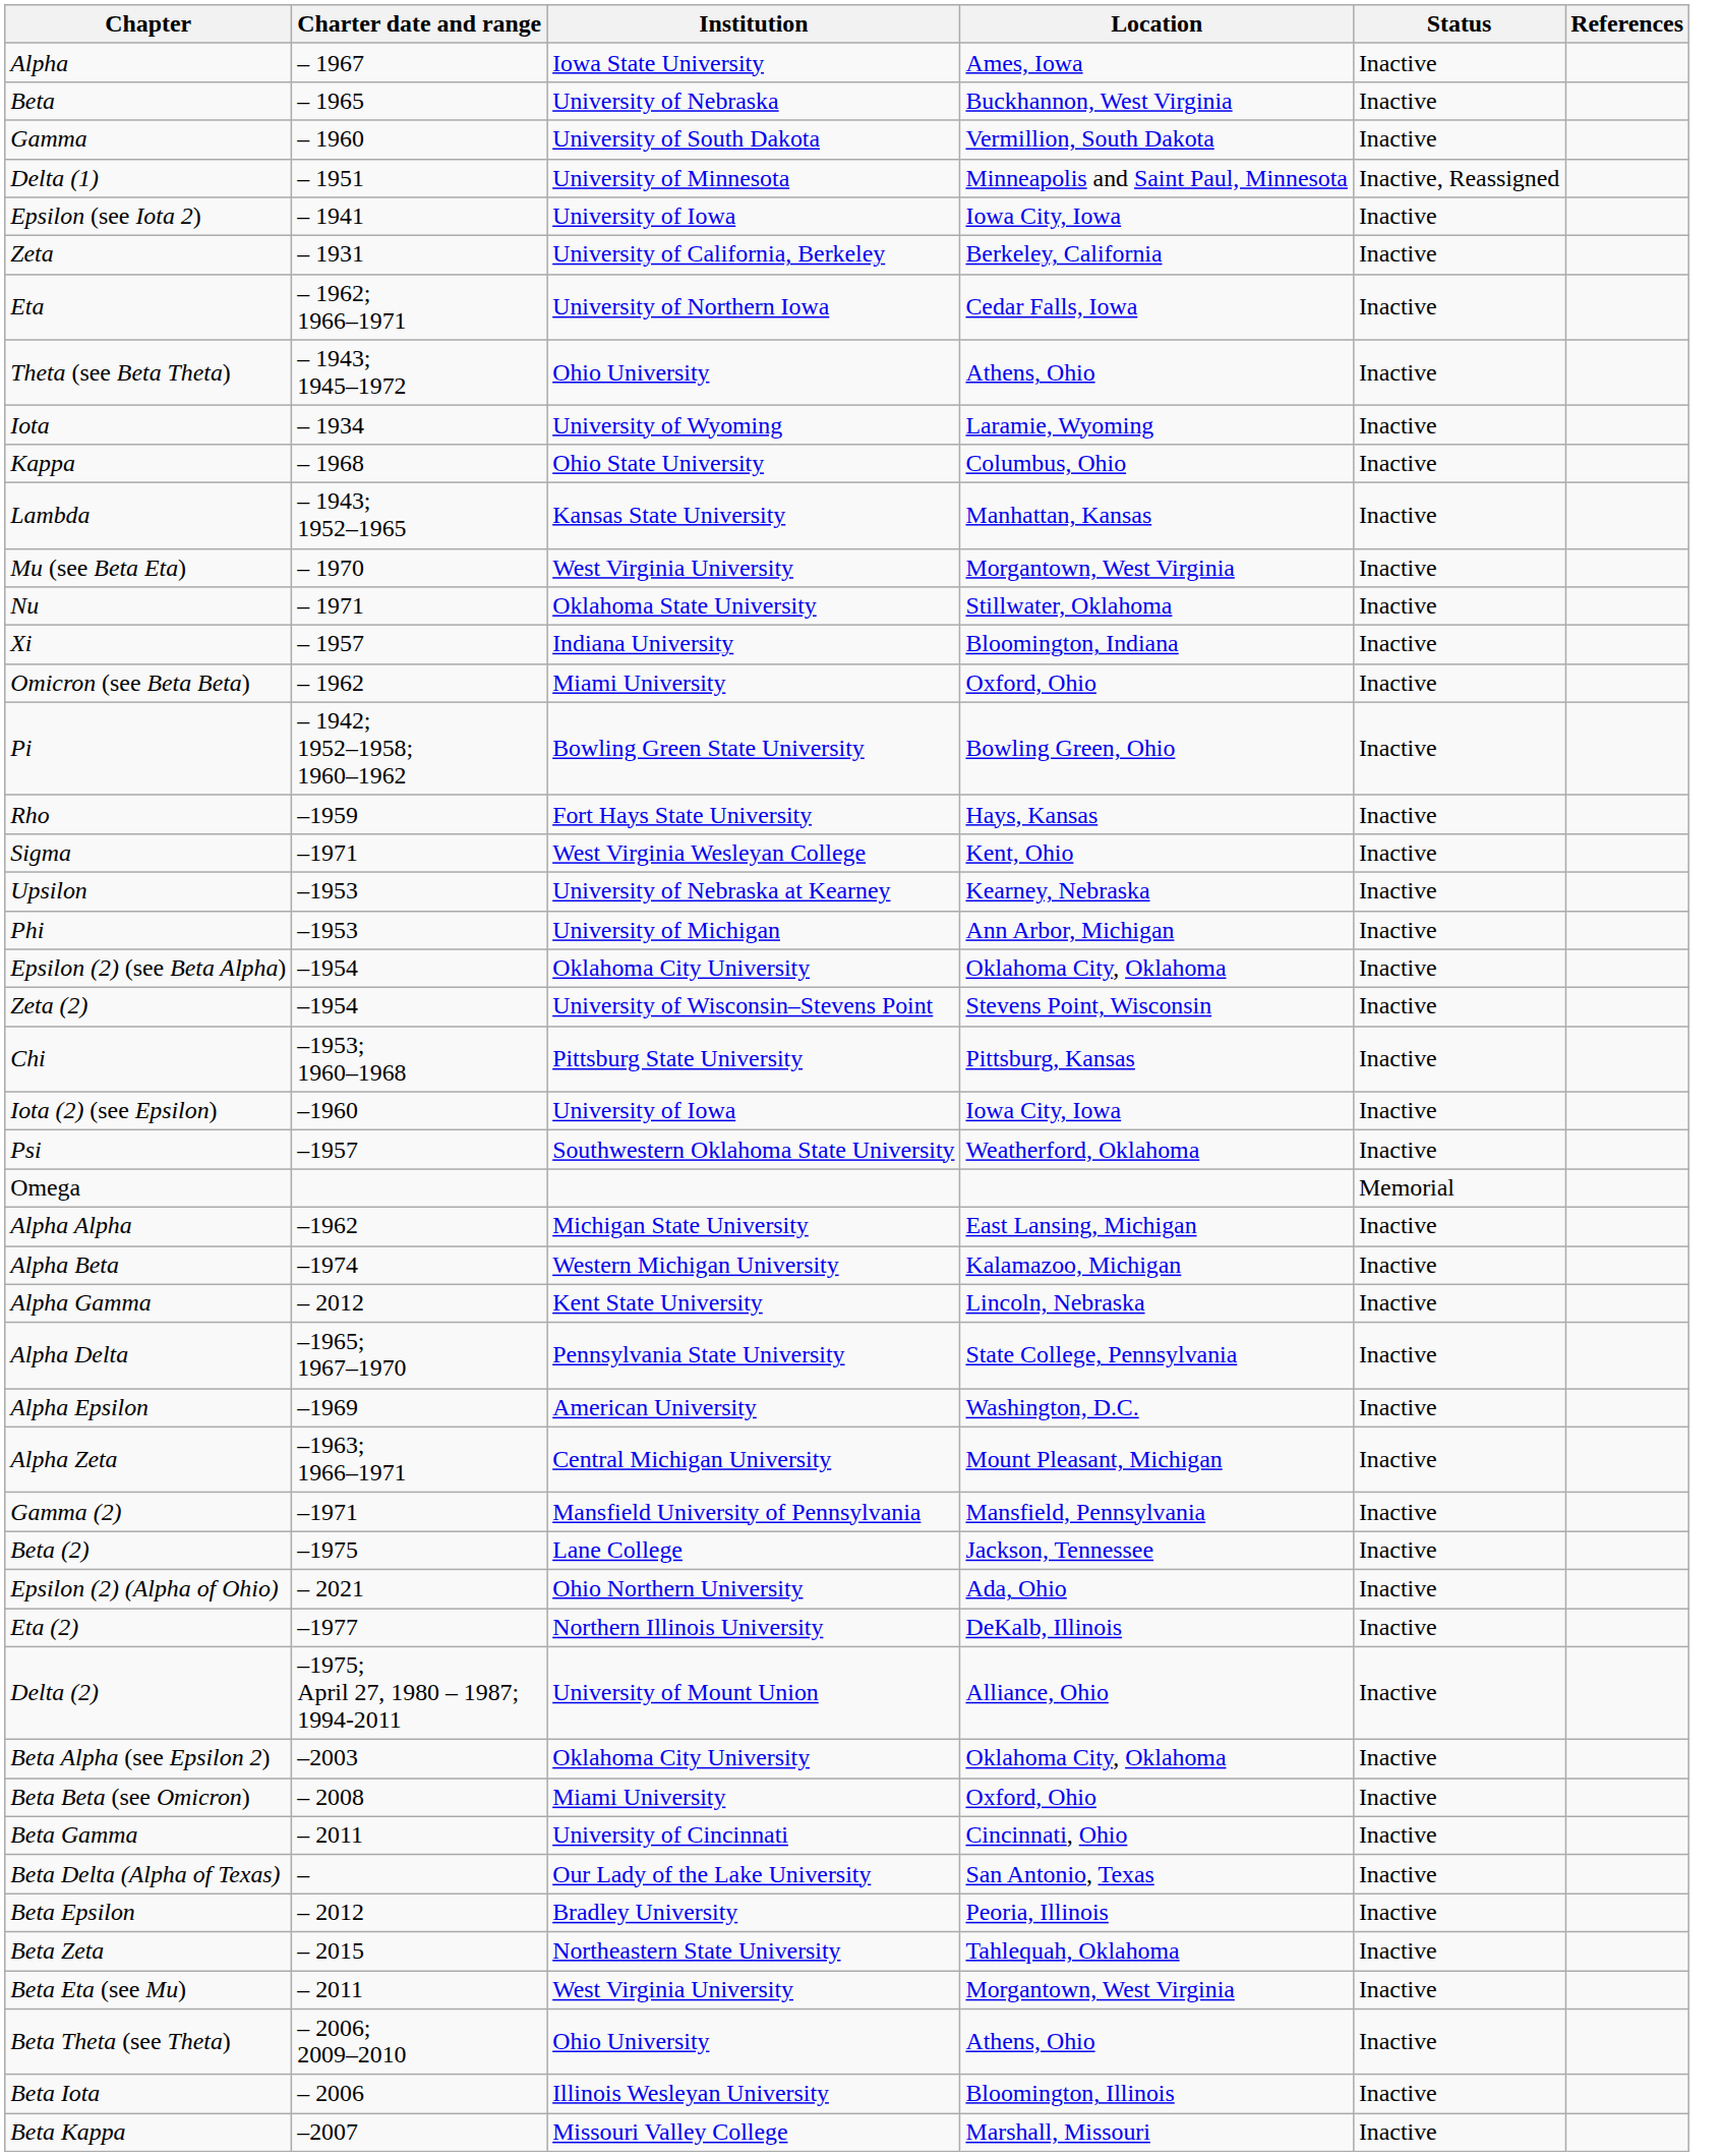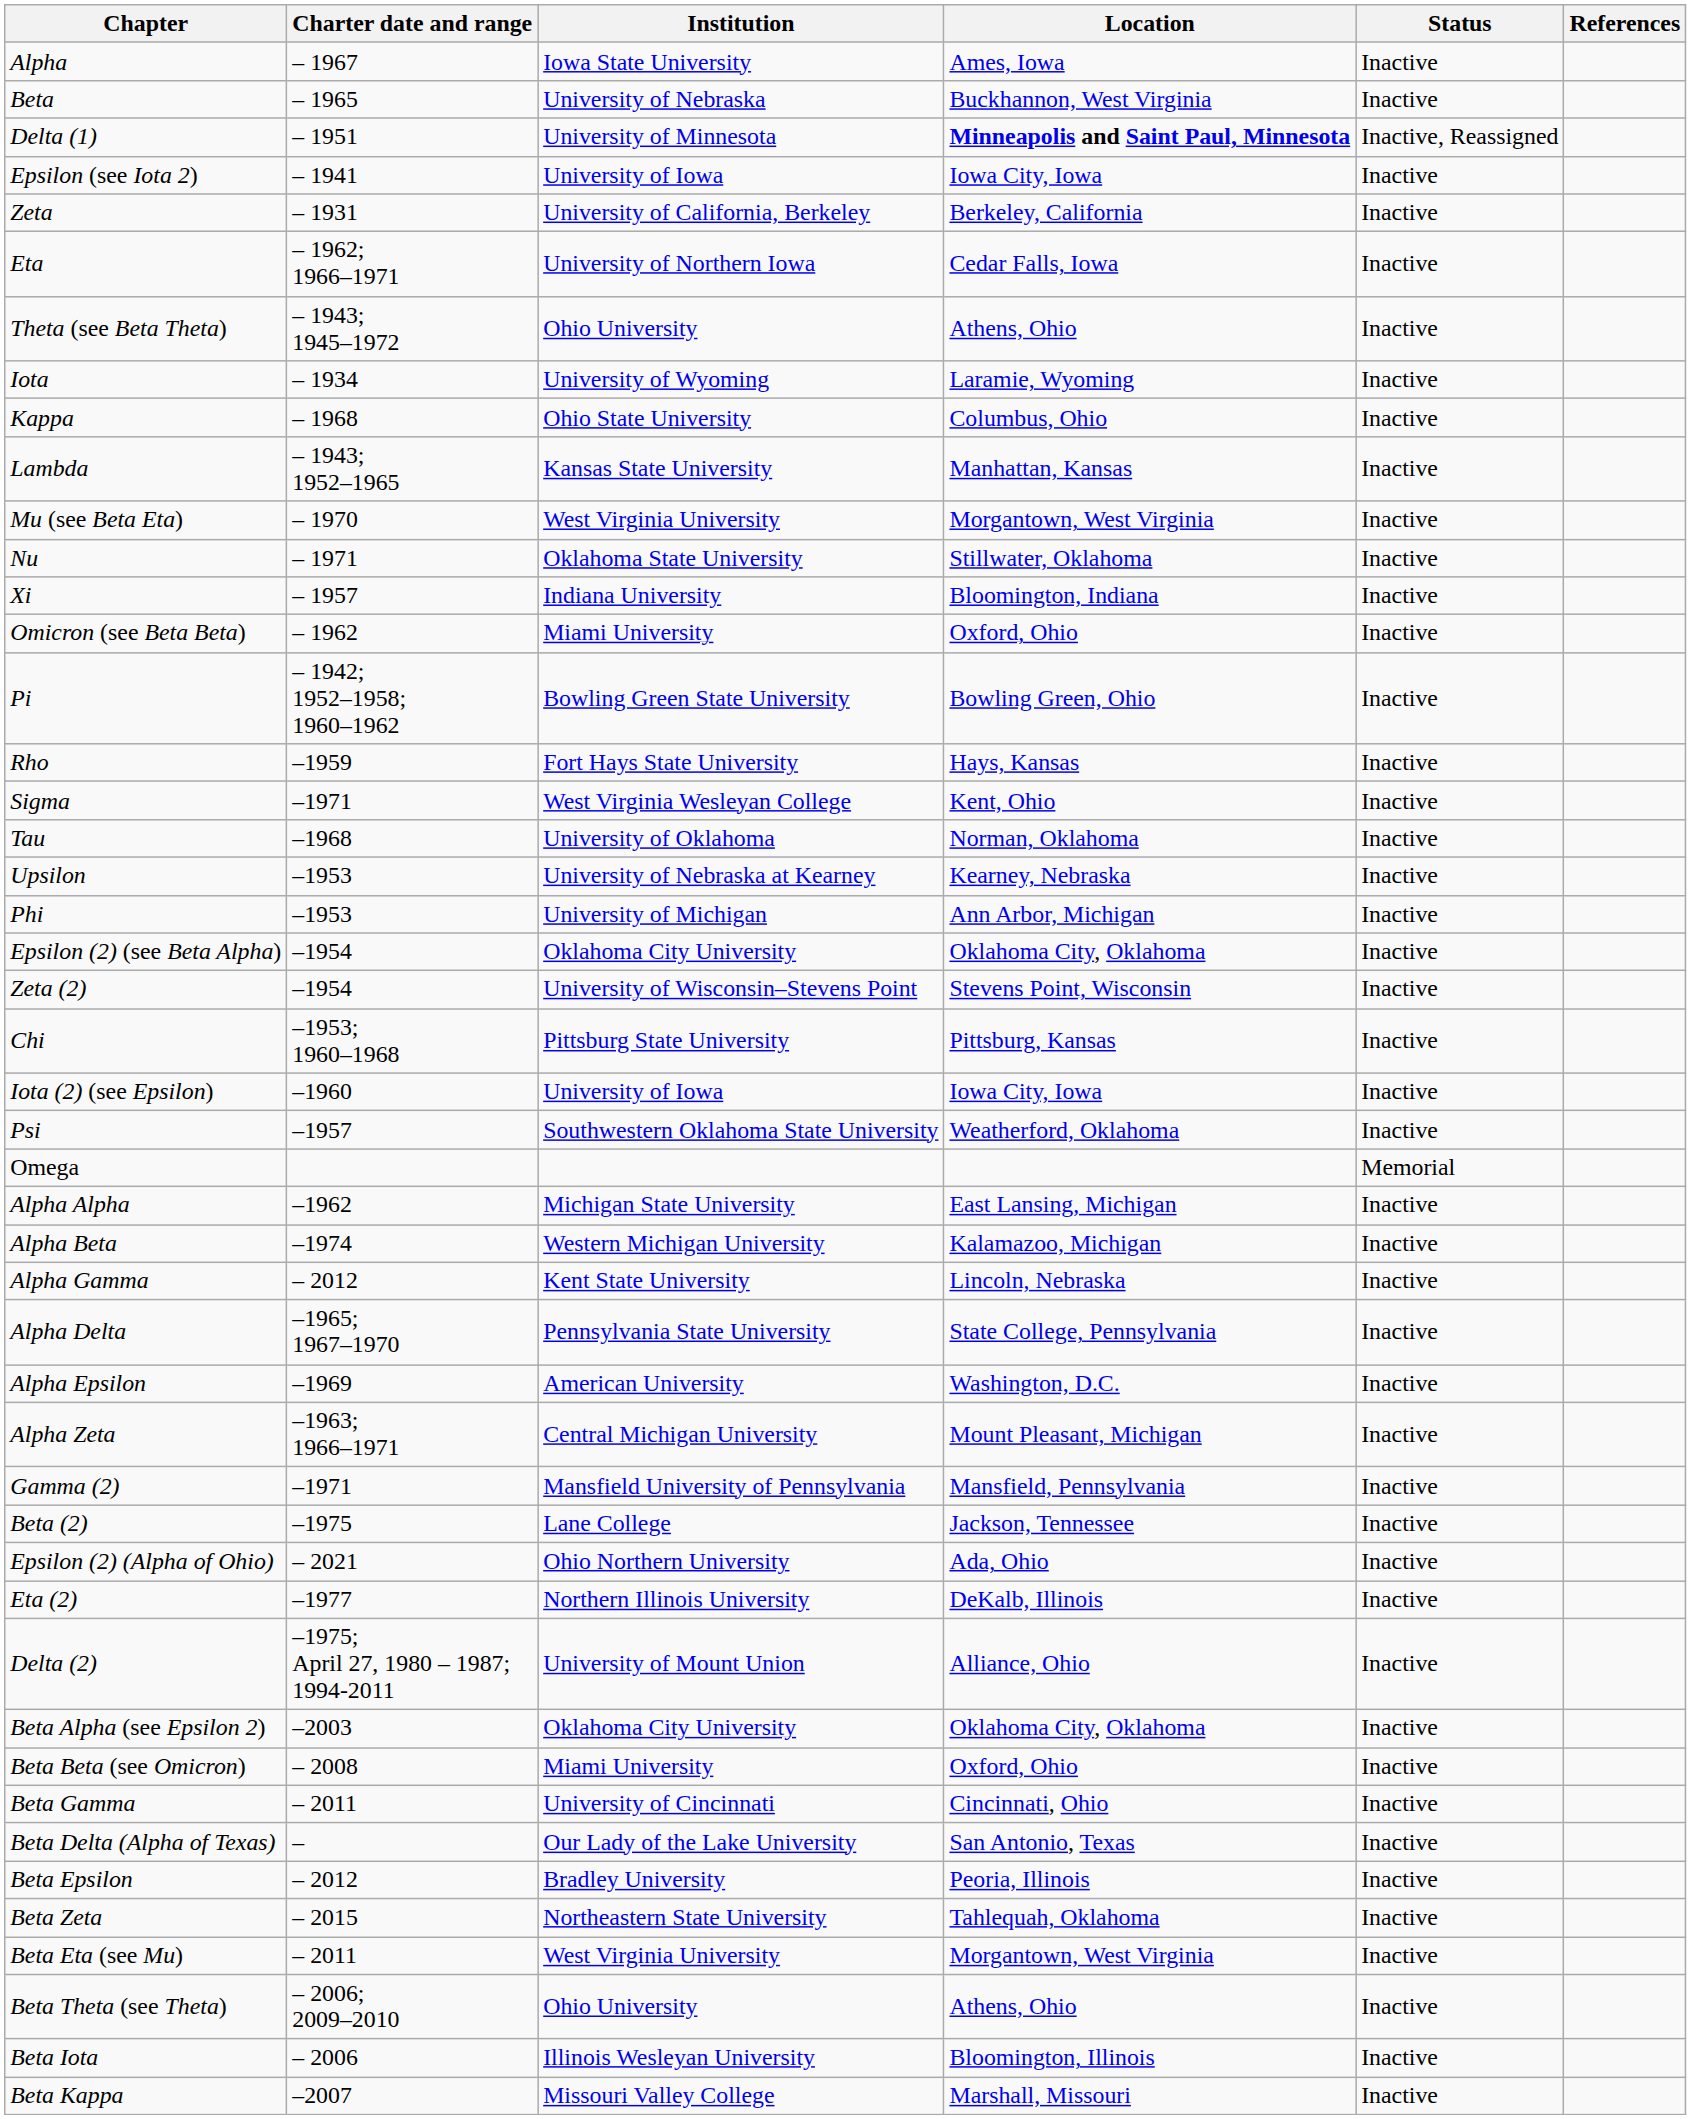- row: Gamma | – 1960 | University of South Dakota | Vermillion, South Dakota | Inactive
Delta (1) | Location: normal -> bold
+ row: Tau | –1968 | University of Oklahoma | Norman, Oklahoma | Inactive
